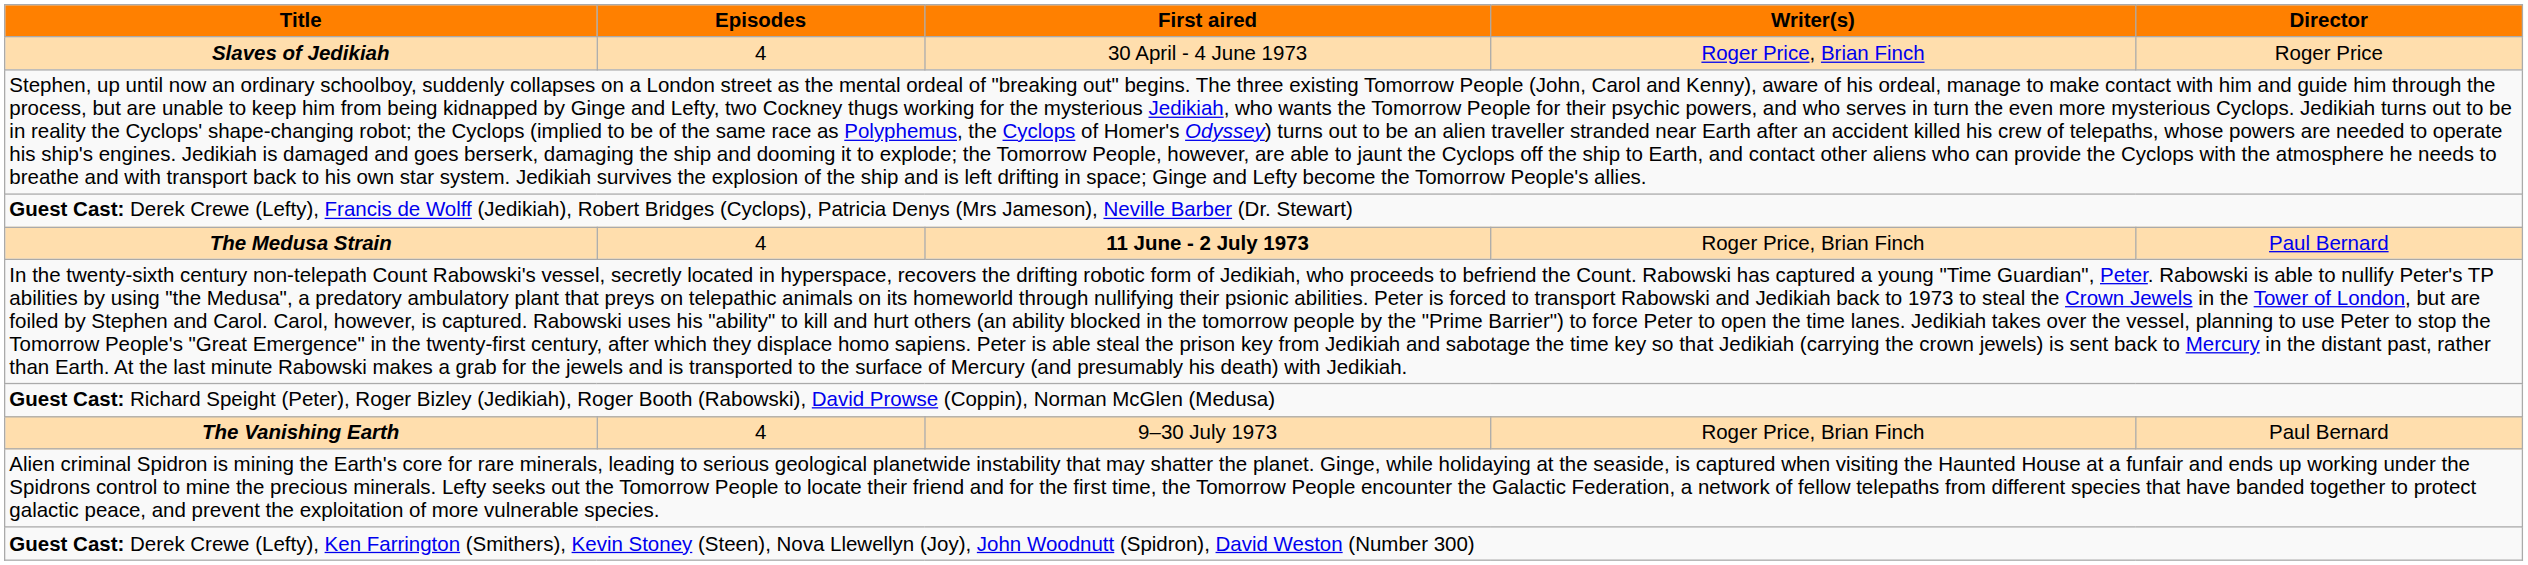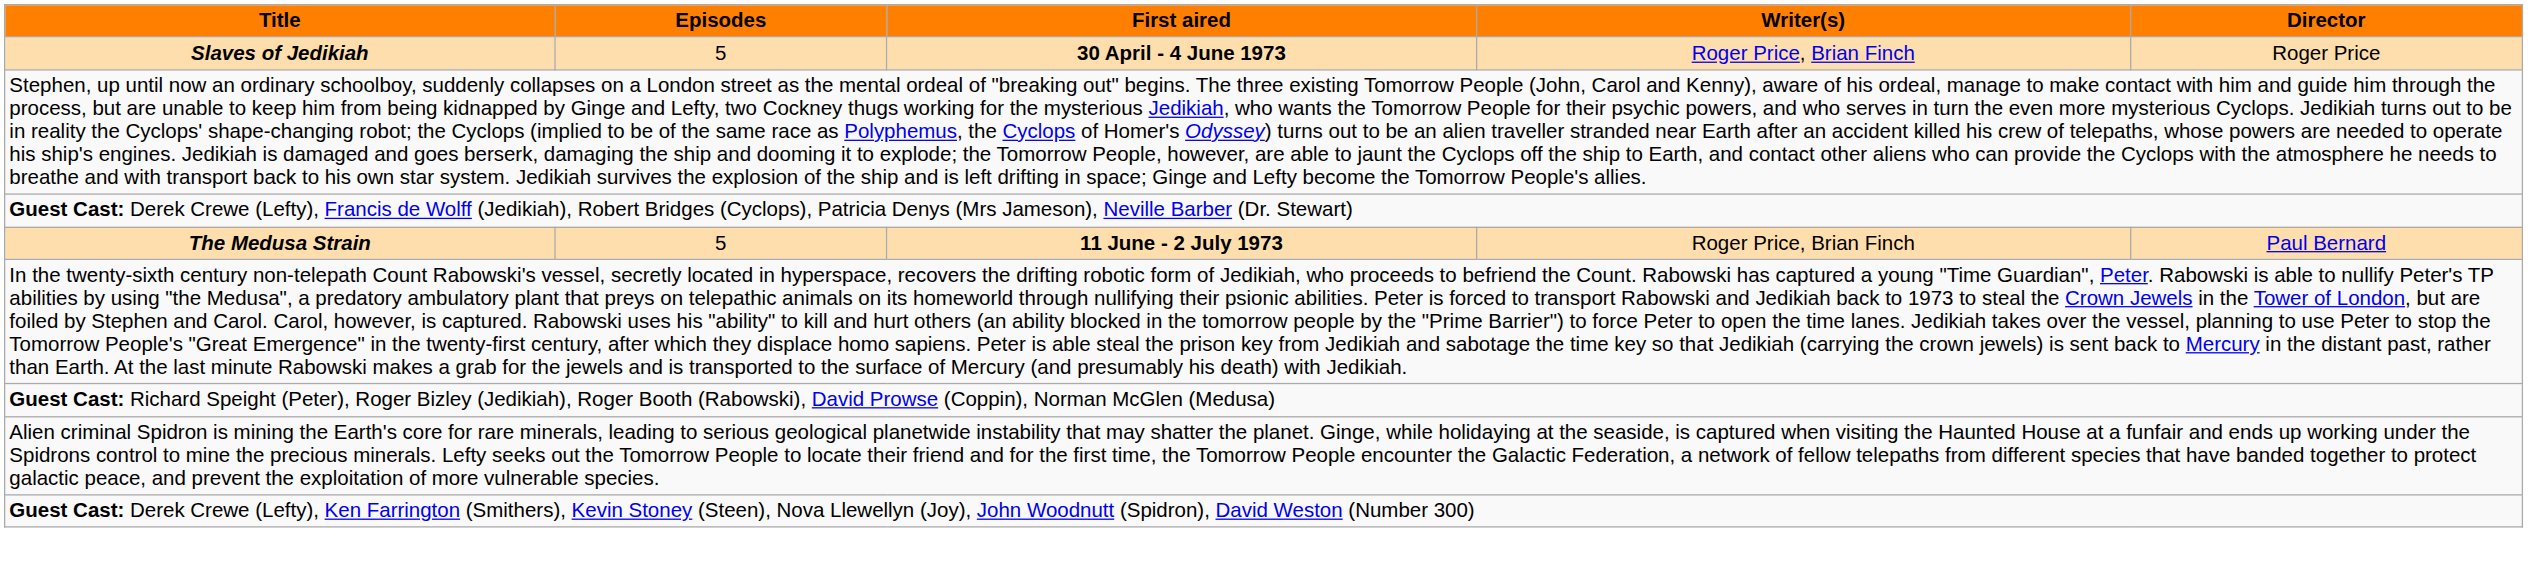Slaves of Jedikiah | Episodes: 4 -> 5
Slaves of Jedikiah | First aired: normal -> bold
The Medusa Strain | Episodes: 4 -> 5
- row: The Vanishing Earth | 4 | 9–30 July 1973 | Roger Price, Brian Finch | Paul Bernard
